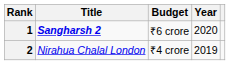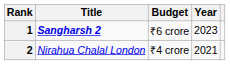1 | Year: 2020 -> 2023
2 | Year: 2019 -> 2021
